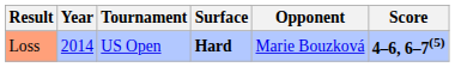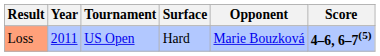Loss | Year: 2014 -> 2011
Loss | Surface: bold -> normal
